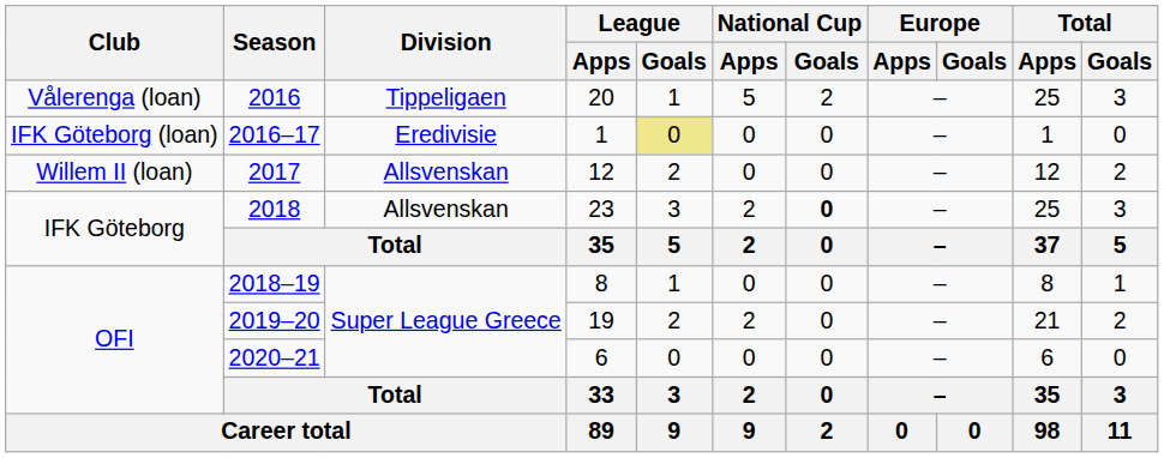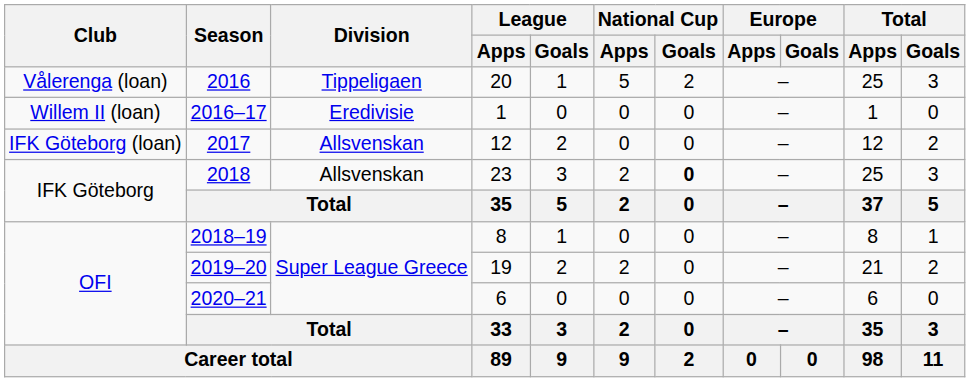2016–17 | Club: IFK Göteborg (loan) -> Willem II (loan)
2016–17 | League / Goals: khaki background -> no background
2017 | Club: Willem II (loan) -> IFK Göteborg (loan)
